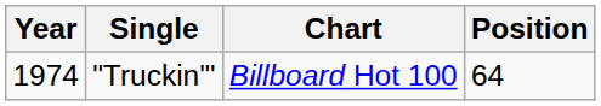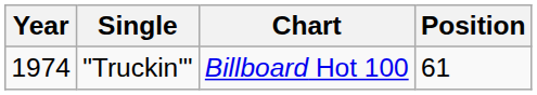"Truckin'" | Position: 64 -> 61
